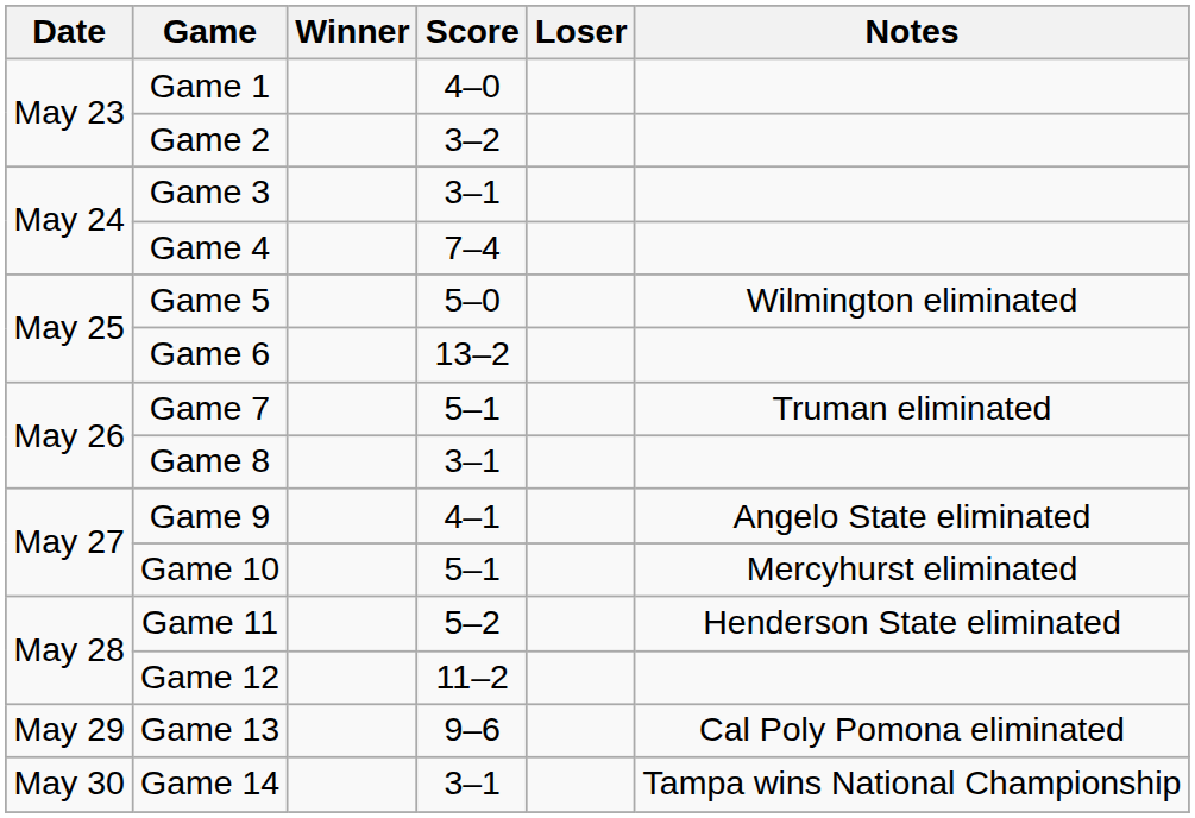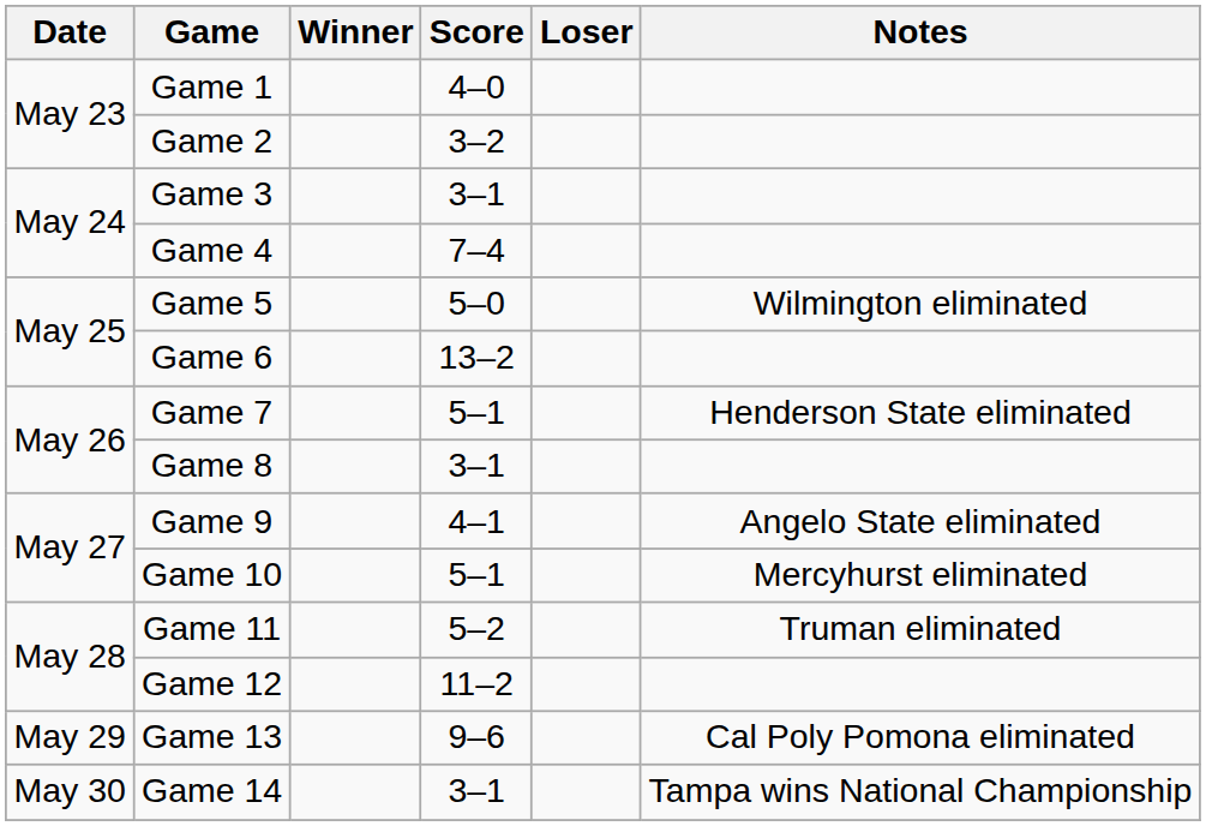Game 7 | Notes: Truman eliminated -> Henderson State eliminated
Game 11 | Notes: Henderson State eliminated -> Truman eliminated
